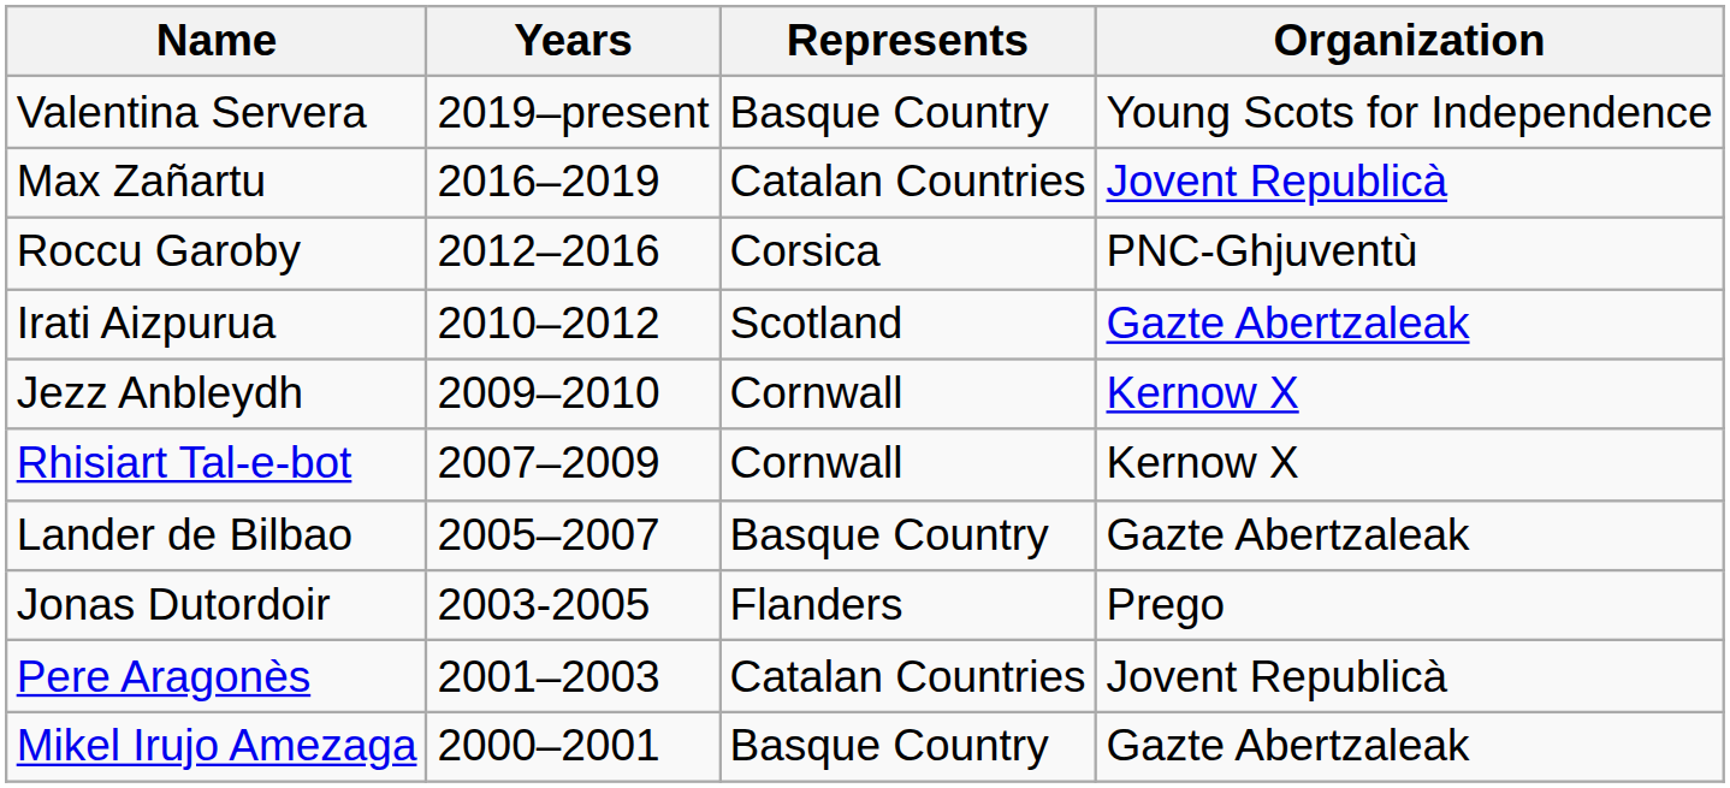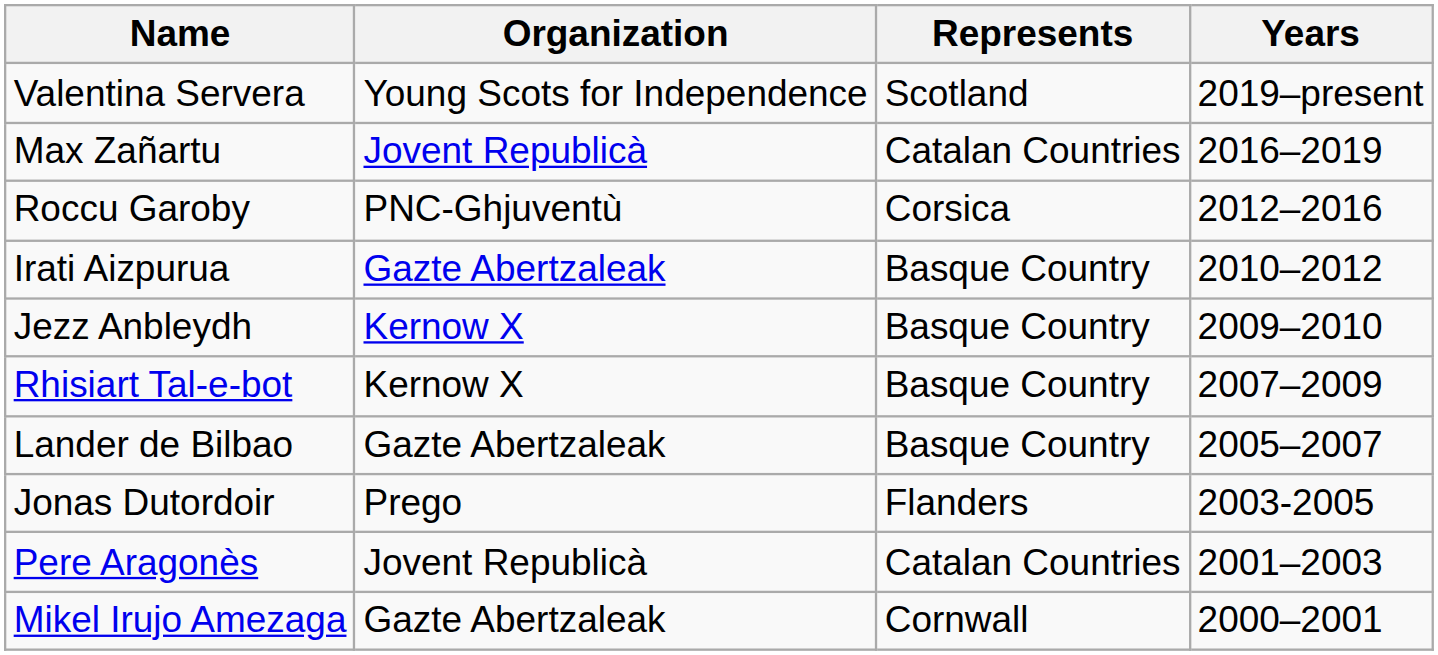columns swapped: Organization <-> Years
Valentina Servera | Represents: Basque Country -> Scotland
Irati Aizpurua | Represents: Scotland -> Basque Country
Jezz Anbleydh | Represents: Cornwall -> Basque Country
Rhisiart Tal-e-bot | Represents: Cornwall -> Basque Country
Mikel Irujo Amezaga | Represents: Basque Country -> Cornwall
